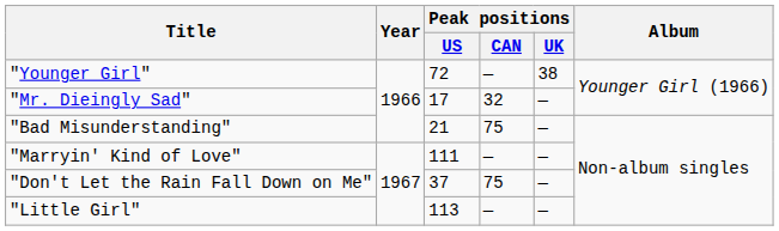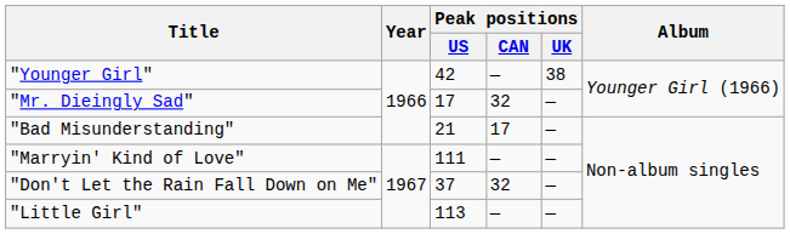"Younger Girl" | Peak positions / US: 72 -> 42
"Bad Misunderstanding" | Peak positions / CAN: 75 -> 17
"Don't Let the Rain Fall Down on Me" | Peak positions / CAN: 75 -> 32
